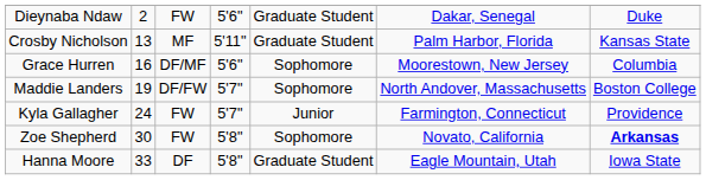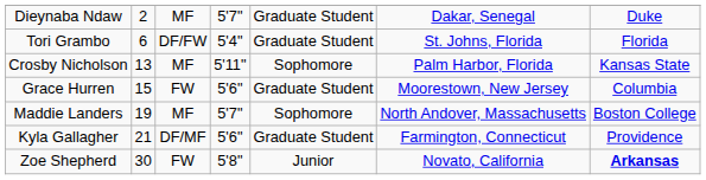Dieynaba Ndaw | column 3: FW -> MF
Dieynaba Ndaw | column 4: 5'6" -> 5'7"
+ row: Tori Grambo | 6 | DF/FW | 5'4" | Graduate Student | St. Johns, Florida | Florida
Crosby Nicholson | column 5: Graduate Student -> Sophomore
Grace Hurren | column 2: 16 -> 15
Grace Hurren | column 3: DF/MF -> FW
Grace Hurren | column 5: Sophomore -> Graduate Student
Maddie Landers | column 3: DF/FW -> MF
Kyla Gallagher | column 2: 24 -> 21
Kyla Gallagher | column 3: FW -> DF/MF
Kyla Gallagher | column 4: 5'7" -> 5'6"
Kyla Gallagher | column 5: Junior -> Graduate Student
Zoe Shepherd | column 5: Sophomore -> Junior
- row: Hanna Moore | 33 | DF | 5'8" | Graduate Student | Eagle Mountain, Utah | Iowa State
